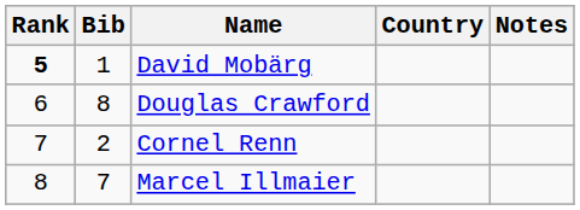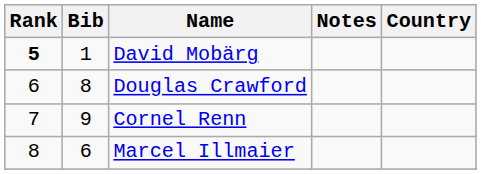columns swapped: Country <-> Notes
Cornel Renn | Bib: 2 -> 9
Marcel Illmaier | Bib: 7 -> 6
